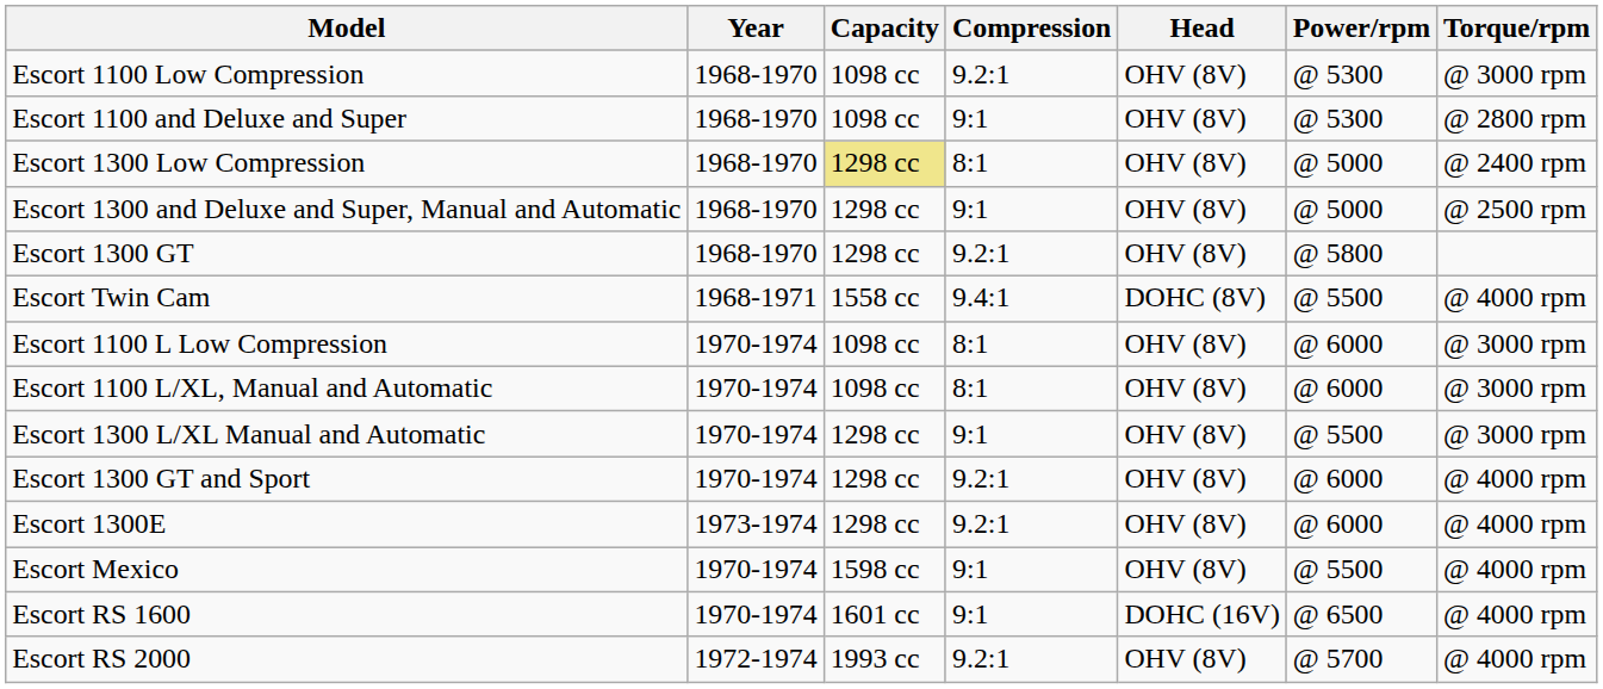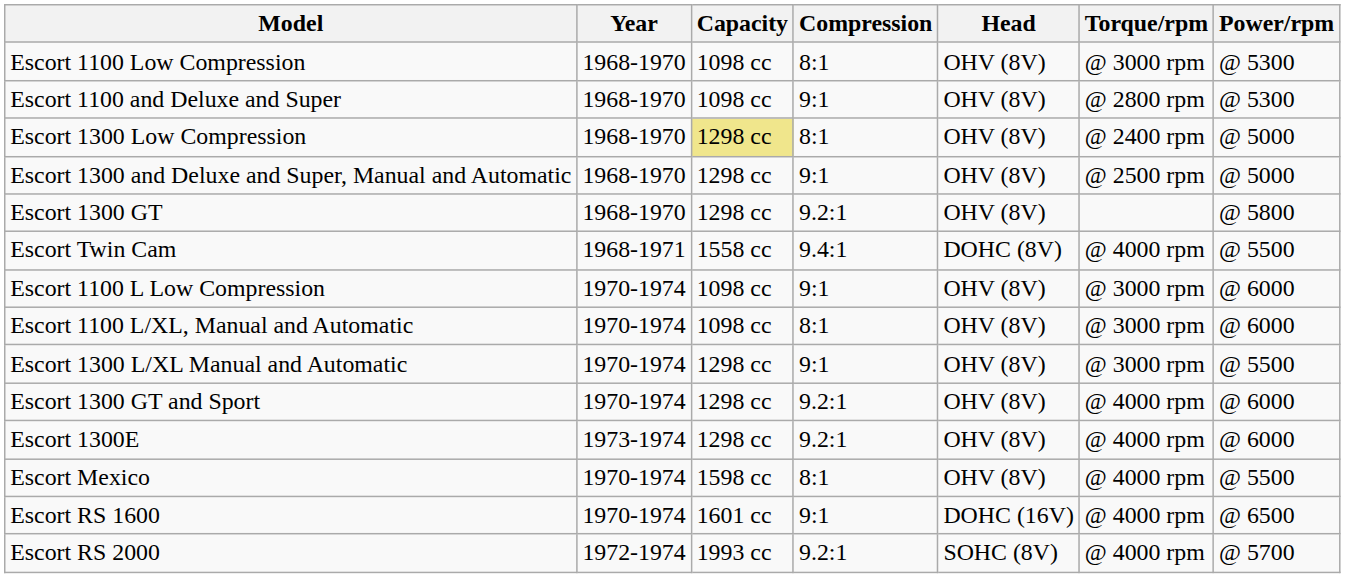columns swapped: Power/rpm <-> Torque/rpm
Escort 1100 Low Compression | Compression: 9.2:1 -> 8:1
Escort 1100 L Low Compression | Compression: 8:1 -> 9:1
Escort Mexico | Compression: 9:1 -> 8:1
Escort RS 2000 | Head: OHV (8V) -> SOHC (8V)
